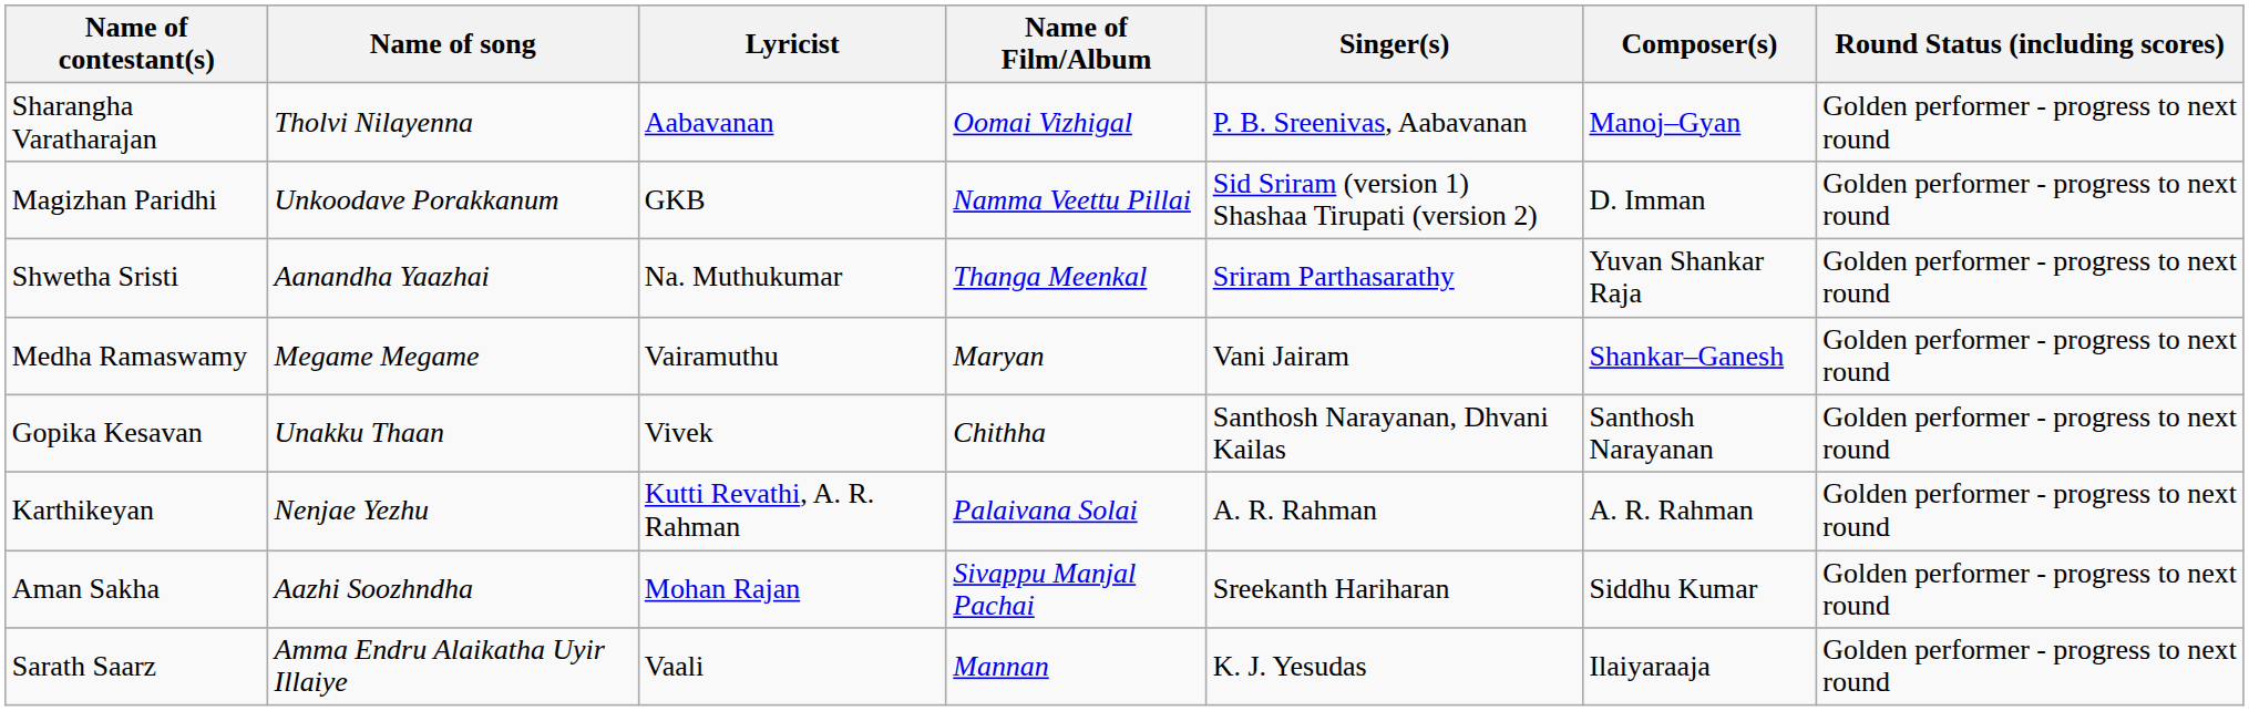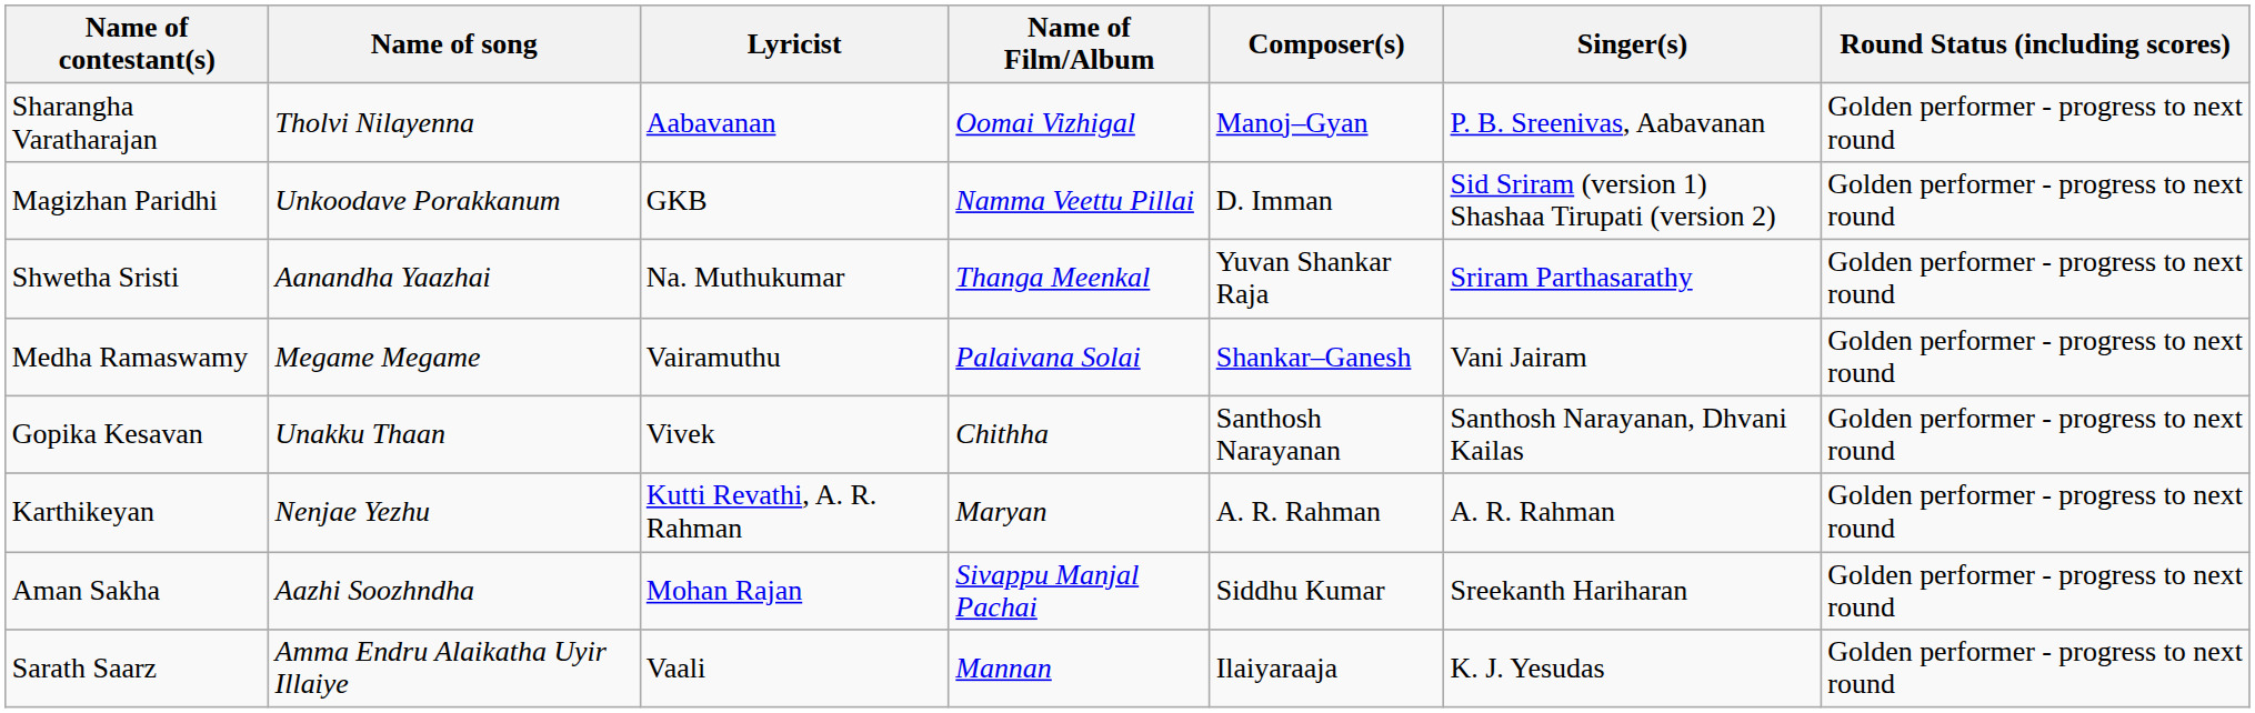columns swapped: Singer(s) <-> Composer(s)
Medha Ramaswamy | Name of Film/Album: Maryan -> Palaivana Solai
Karthikeyan | Name of Film/Album: Palaivana Solai -> Maryan
